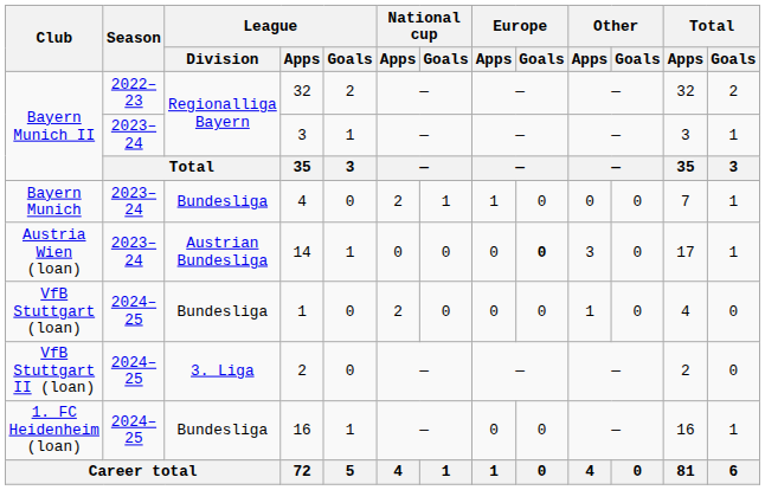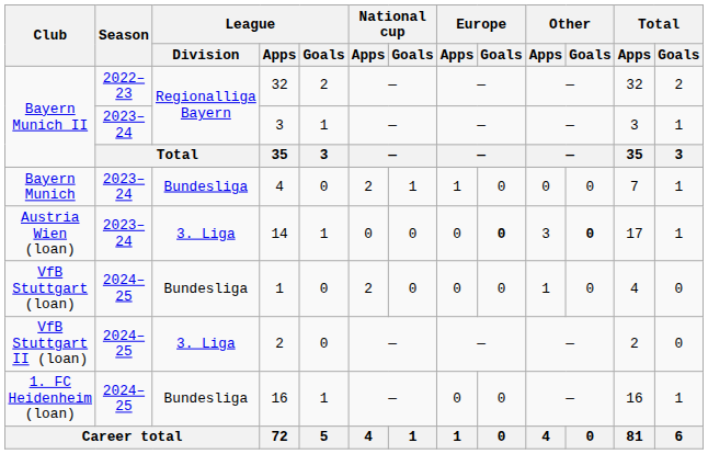14 | League / Division: Austrian Bundesliga -> 3. Liga
14 | Other / Goals: normal -> bold
